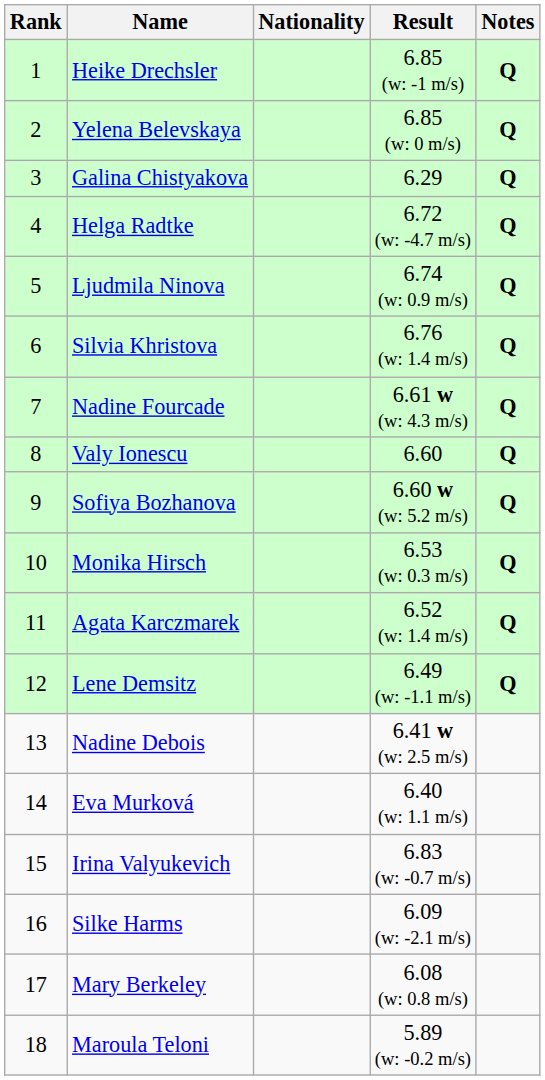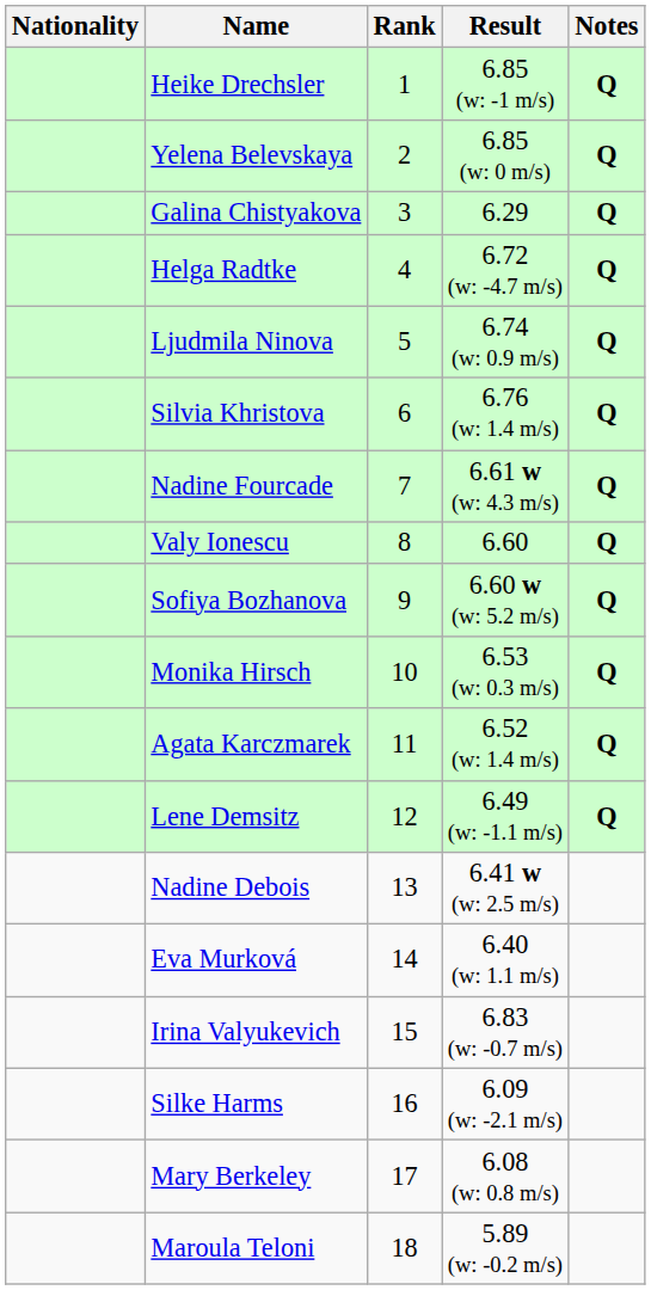columns swapped: Rank <-> Nationality
